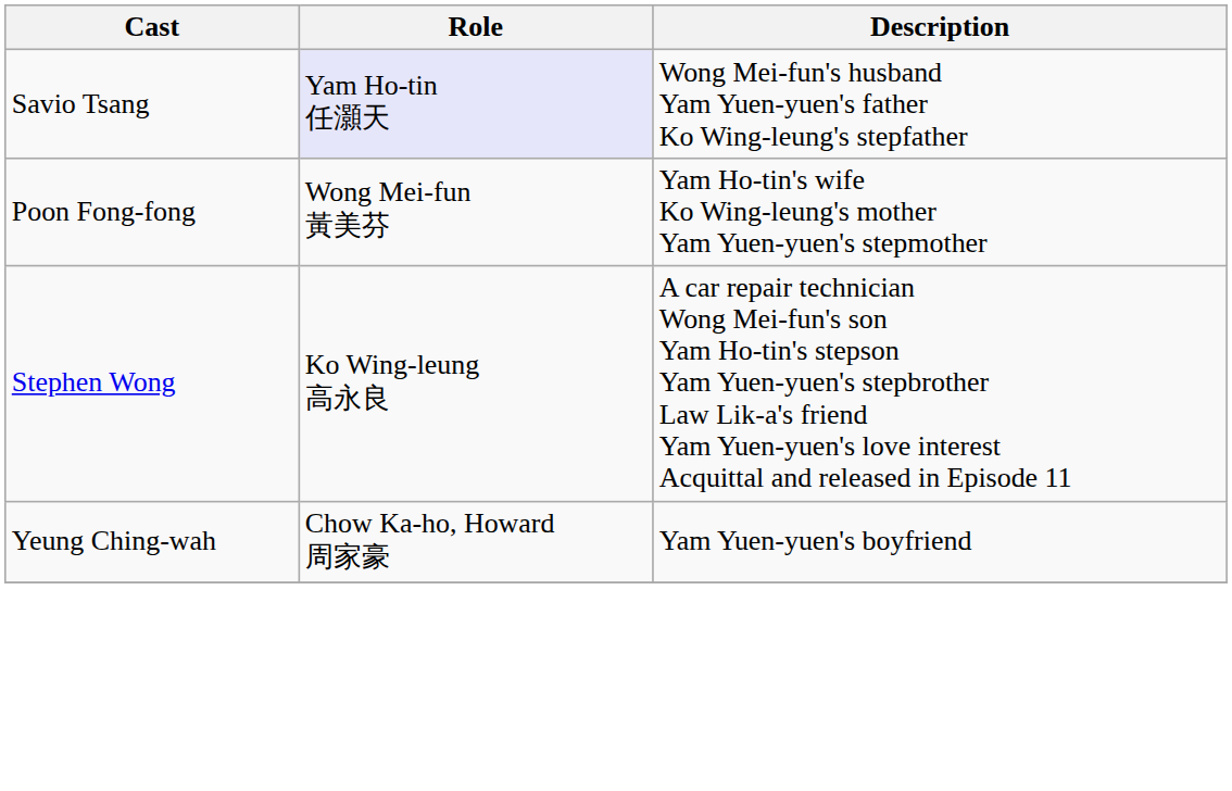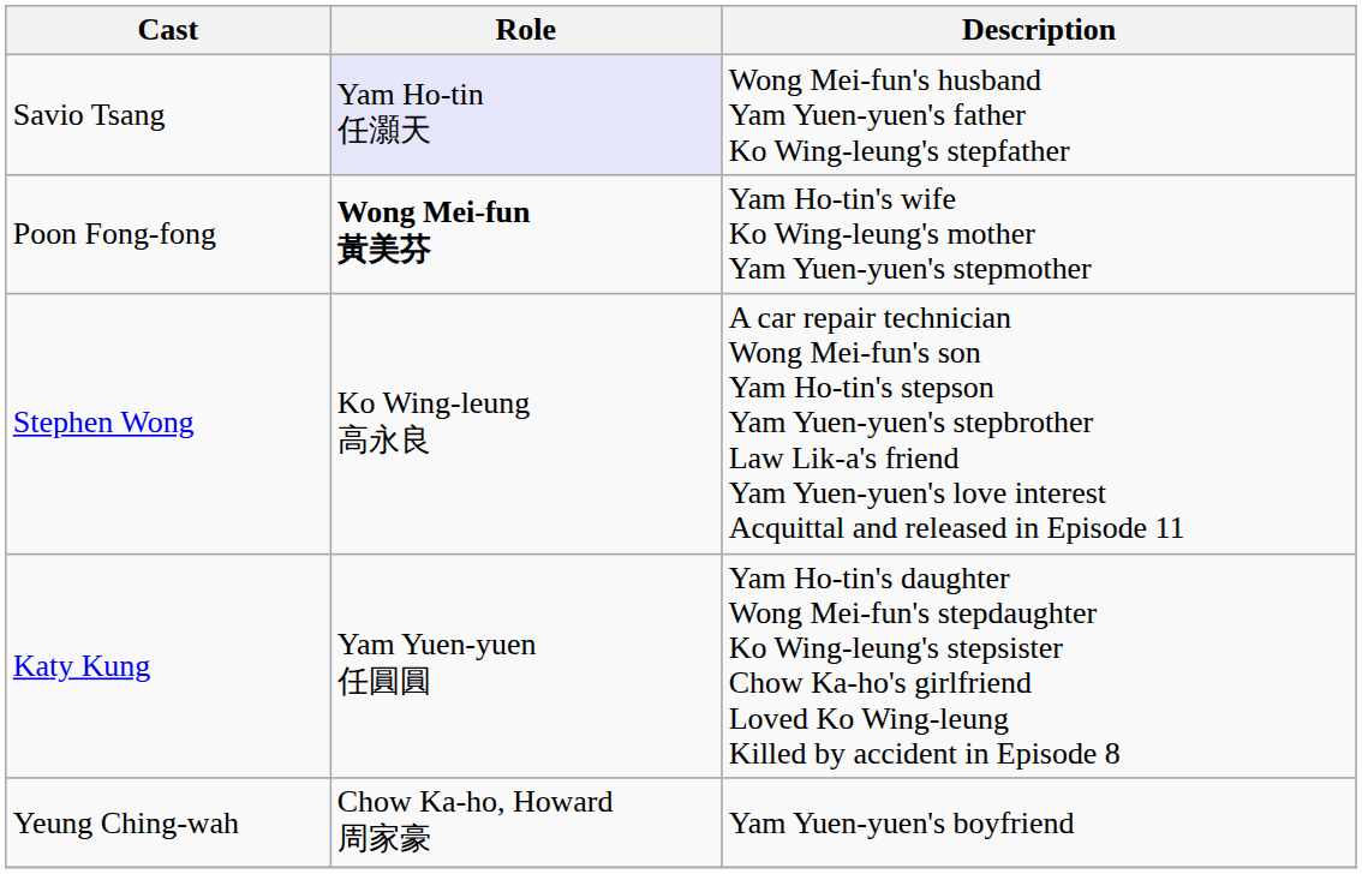Poon Fong-fong | Role: normal -> bold
+ row: Katy Kung | Yam Yuen-yuen 任圓圓 | Yam Ho-tin's daughter Wong Mei-fun's stepdaughter Ko Wing-leung's stepsister Chow Ka-ho's girlfriend Loved Ko Wing-leung Killed by accident in Episode 8
